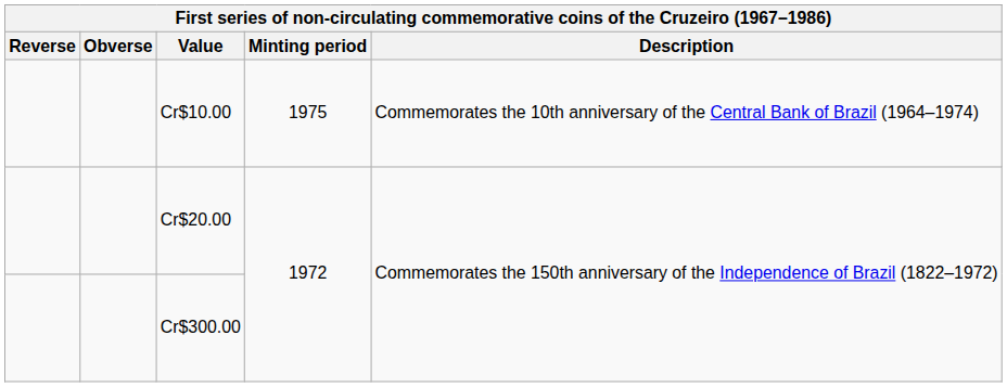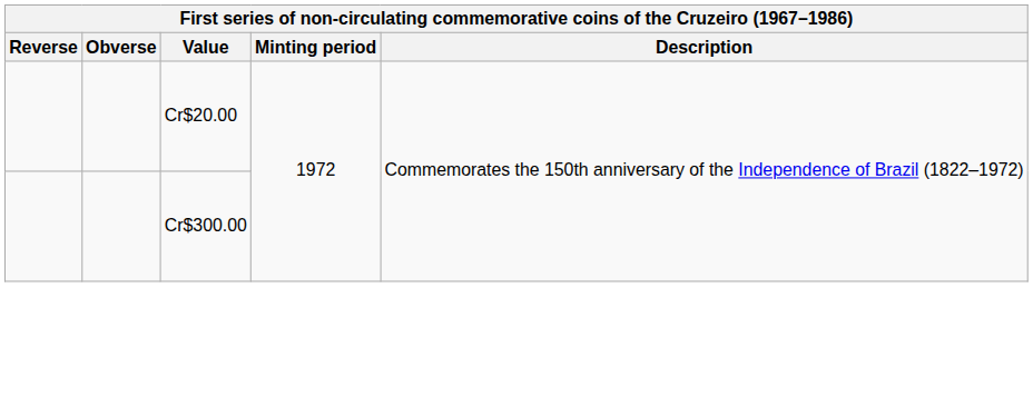- row: Cr$10.00 | 1975 | Commemorates the 10th anniversary of the Central Bank of Brazil (1964–1974)
